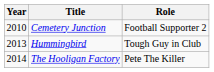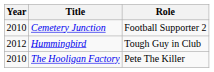Hummingbird | Year: 2013 -> 2012
The Hooligan Factory | Year: 2014 -> 2010
